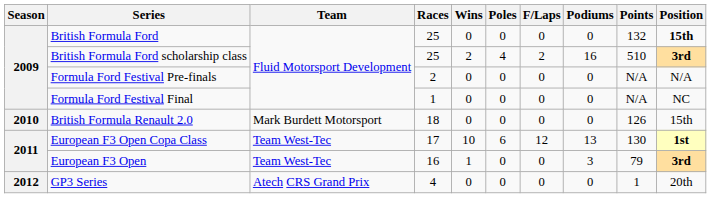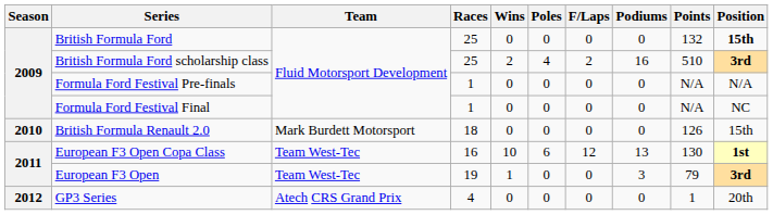Formula Ford Festival Pre-finals | Races: 2 -> 1
European F3 Open Copa Class | Races: 17 -> 16
European F3 Open | Races: 16 -> 19
